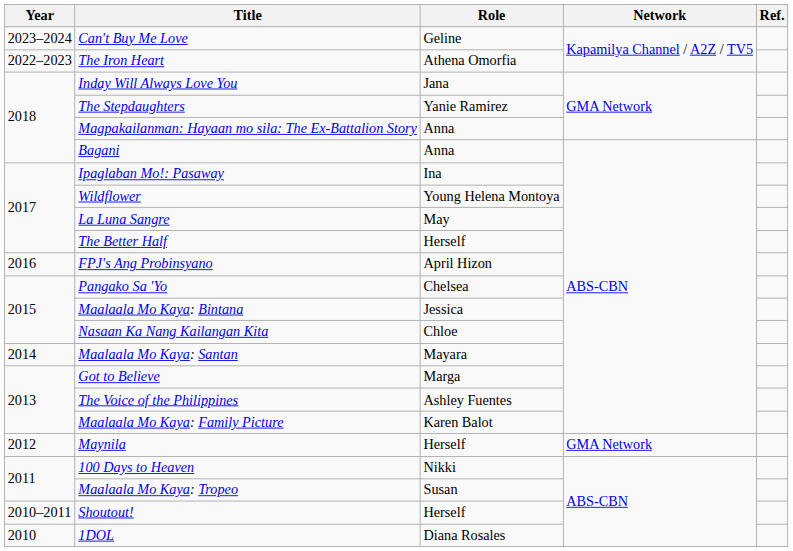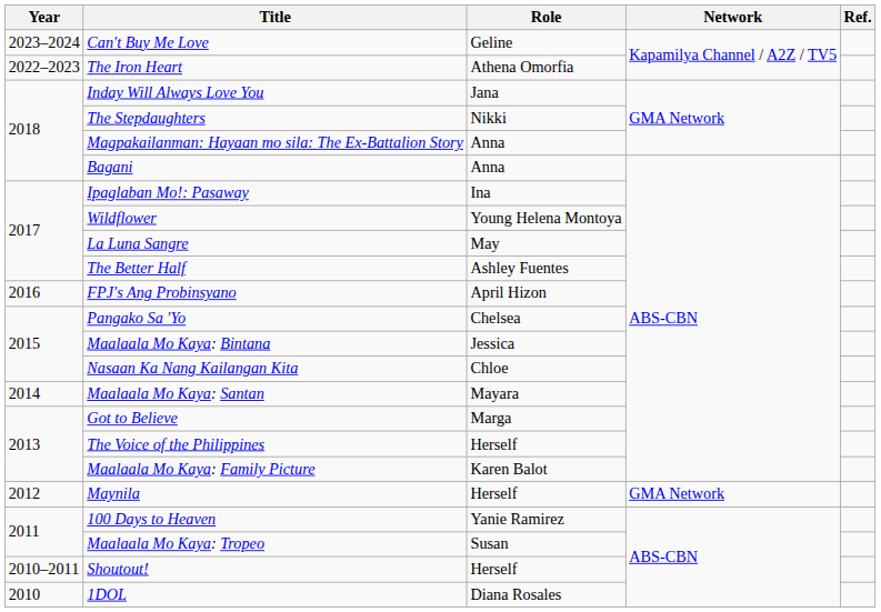The Stepdaughters | Role: Yanie Ramirez -> Nikki
The Better Half | Role: Herself -> Ashley Fuentes
The Voice of the Philippines | Role: Ashley Fuentes -> Herself
100 Days to Heaven | Role: Nikki -> Yanie Ramirez
